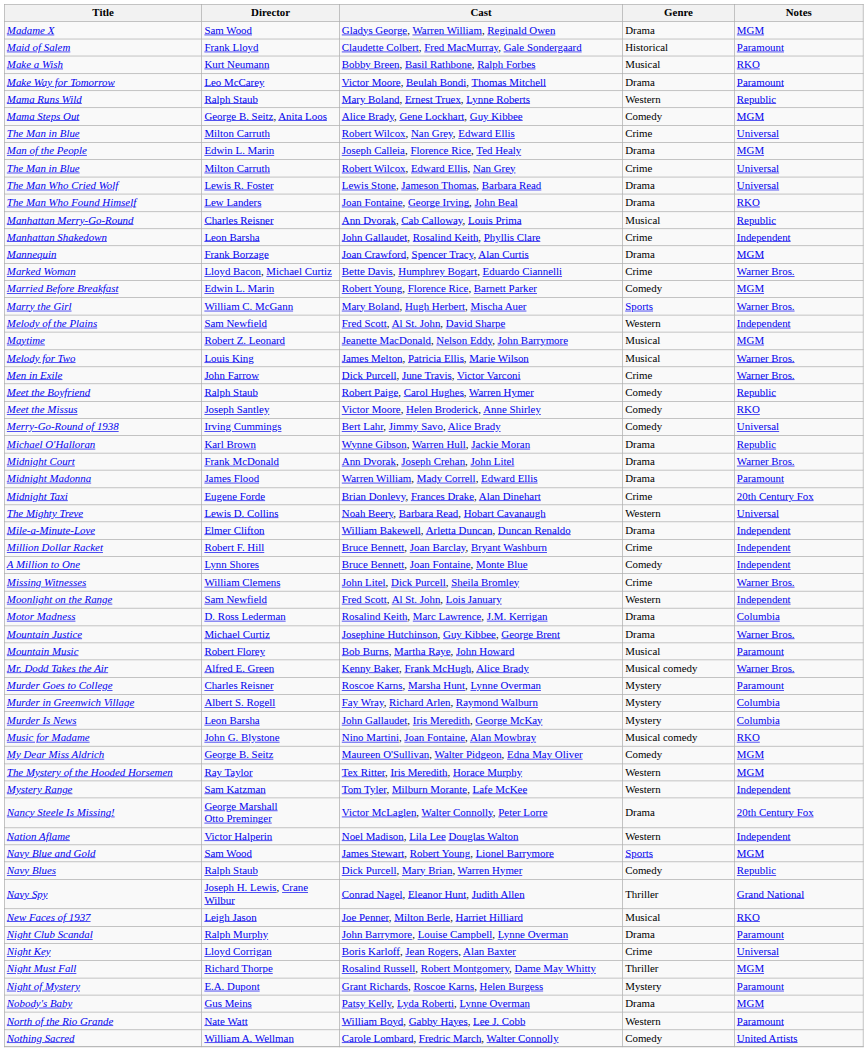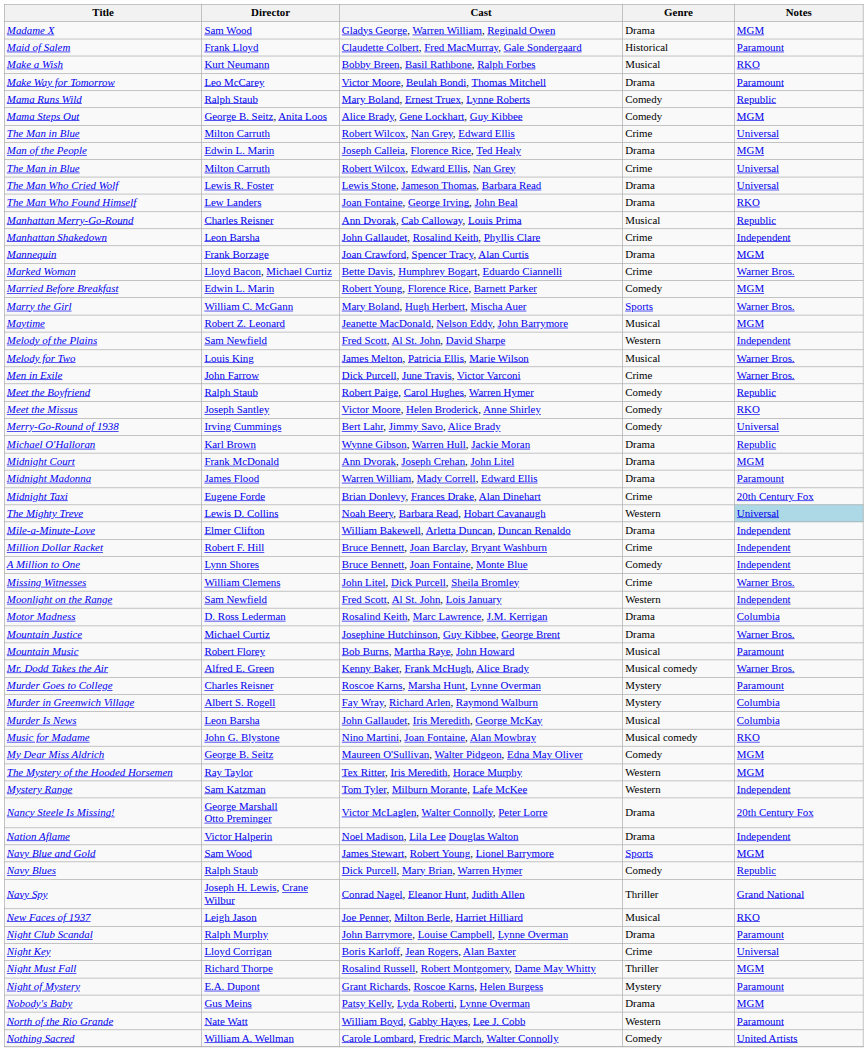Mary Boland, Ernest Truex, Lynne Roberts | Genre: Western -> Comedy
rows swapped: Jeanette MacDonald, Nelson Eddy, John Barrymore <-> Fred Scott, Al St. John, David Sharpe
Ann Dvorak, Joseph Crehan, John Litel | Notes: Warner Bros. -> MGM
Noah Beery, Barbara Read, Hobart Cavanaugh | Notes: no background -> lightblue background
John Gallaudet, Iris Meredith, George McKay | Genre: Mystery -> Musical
Noel Madison, Lila Lee Douglas Walton | Genre: Western -> Drama
